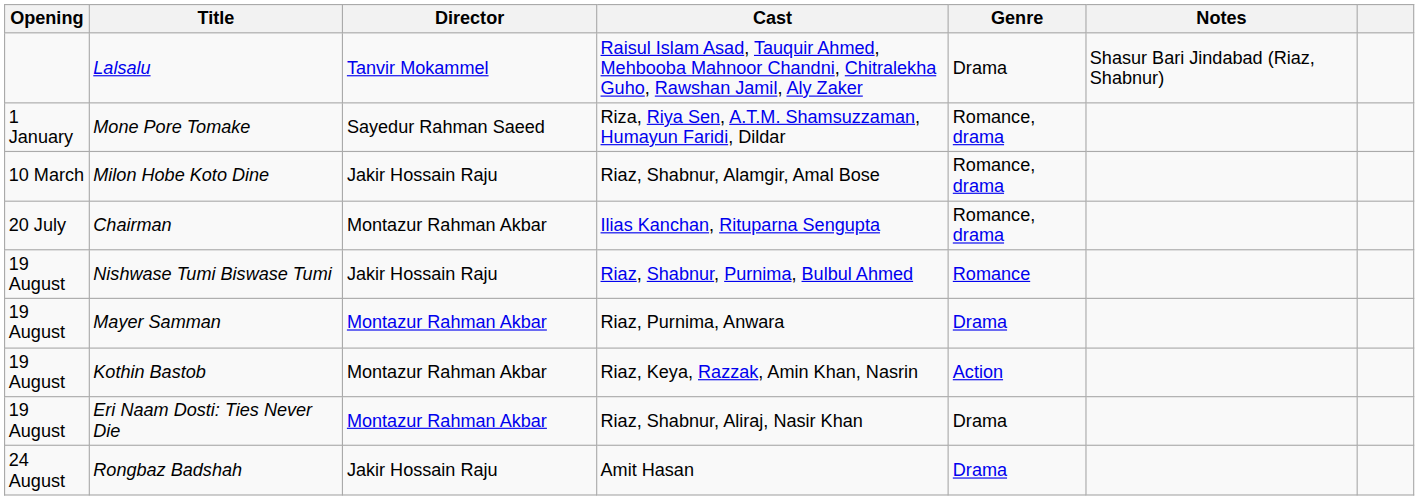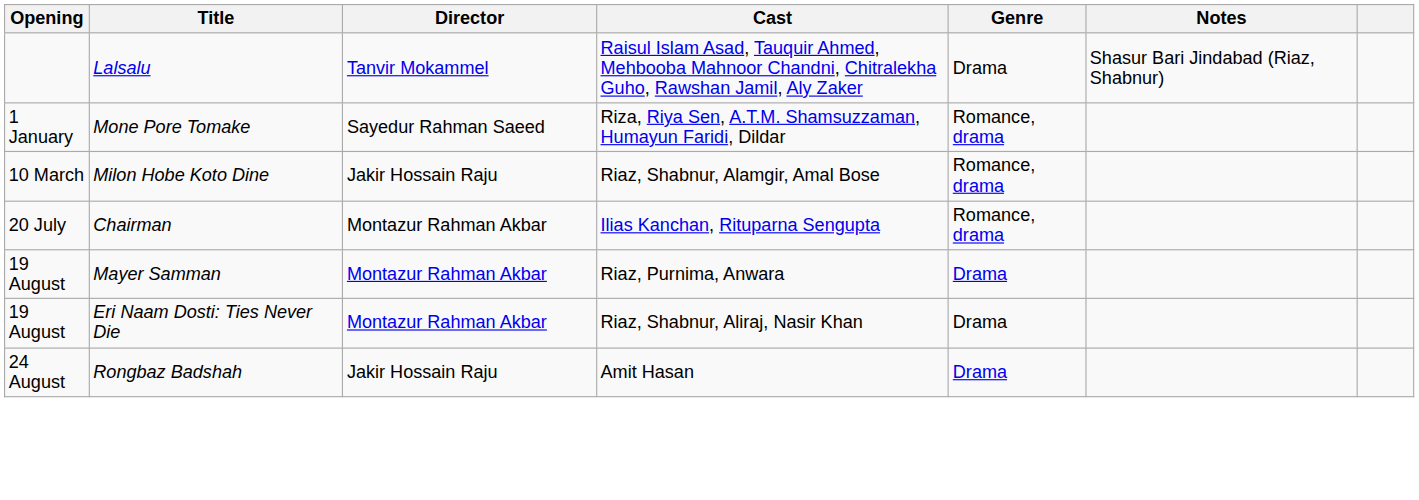- row: 19 August | Nishwase Tumi Biswase Tumi | Jakir Hossain Raju | Riaz, Shabnur, Purnima, Bulbul Ahmed | Romance
- row: 19 August | Kothin Bastob | Montazur Rahman Akbar | Riaz, Keya, Razzak, Amin Khan, Nasrin | Action
